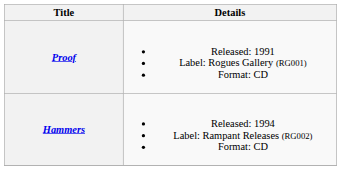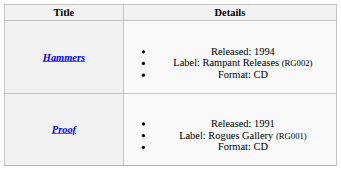rows swapped: Proof <-> Hammers
